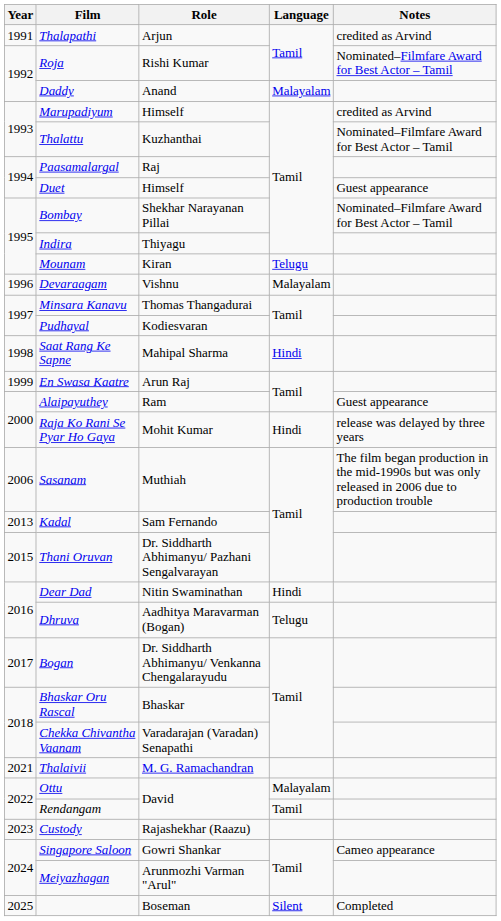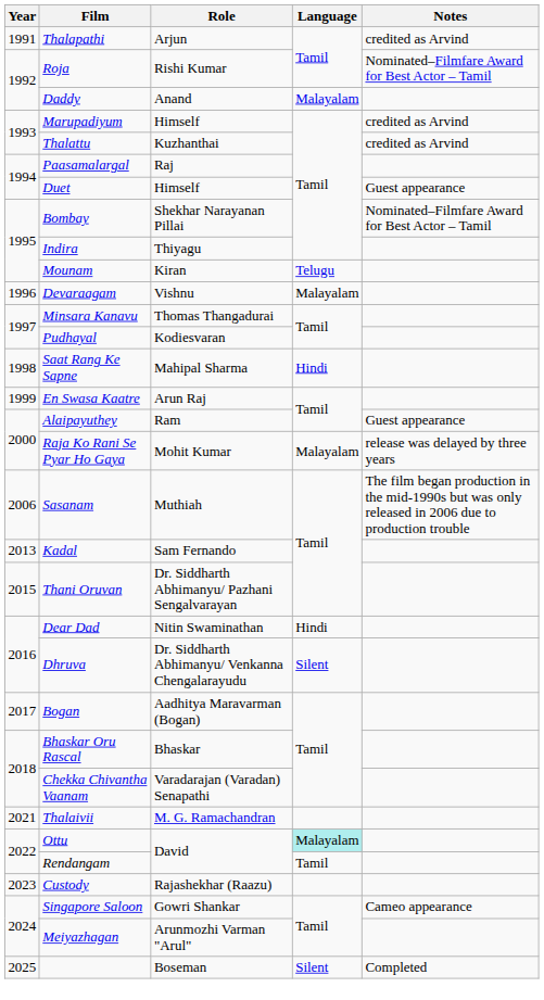Thalattu | Notes: Nominated–Filmfare Award for Best Actor – Tamil -> credited as Arvind
Raja Ko Rani Se Pyar Ho Gaya | Language: Hindi -> Malayalam
Dhruva | Role: Aadhitya Maravarman (Bogan) -> Dr. Siddharth Abhimanyu/ Venkanna Chengalarayudu
Dhruva | Language: Telugu -> Silent
Bogan | Role: Dr. Siddharth Abhimanyu/ Venkanna Chengalarayudu -> Aadhitya Maravarman (Bogan)
Ottu | Language: no background -> paleturquoise background
